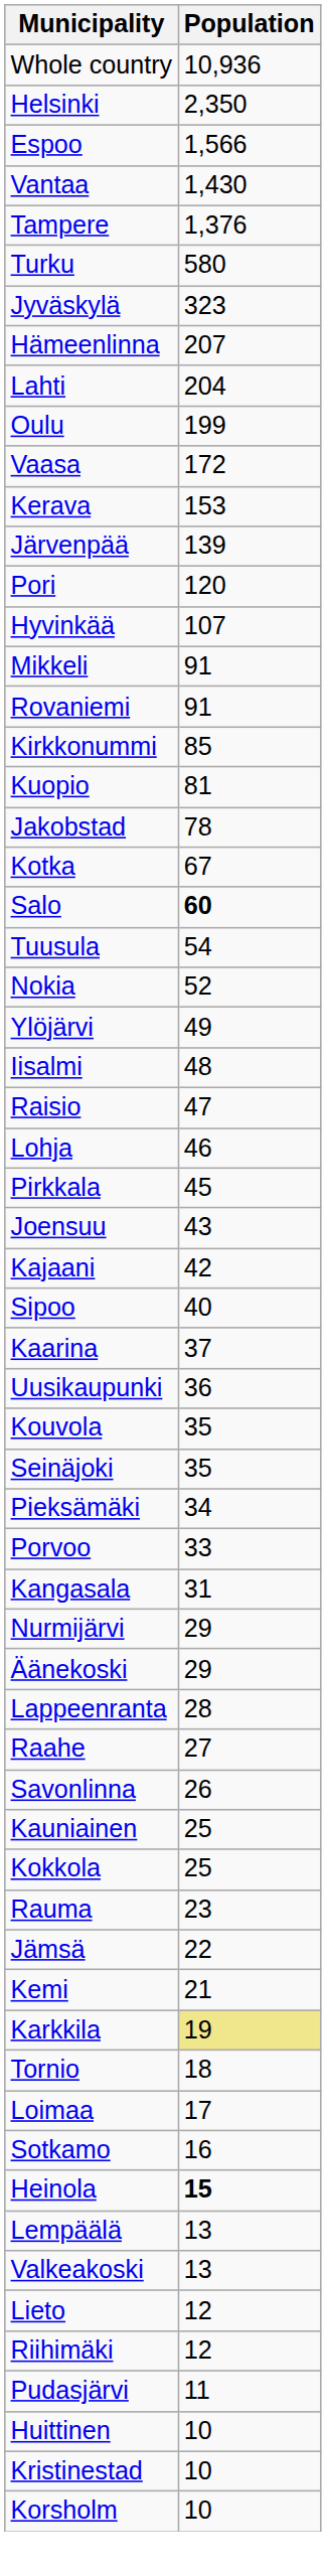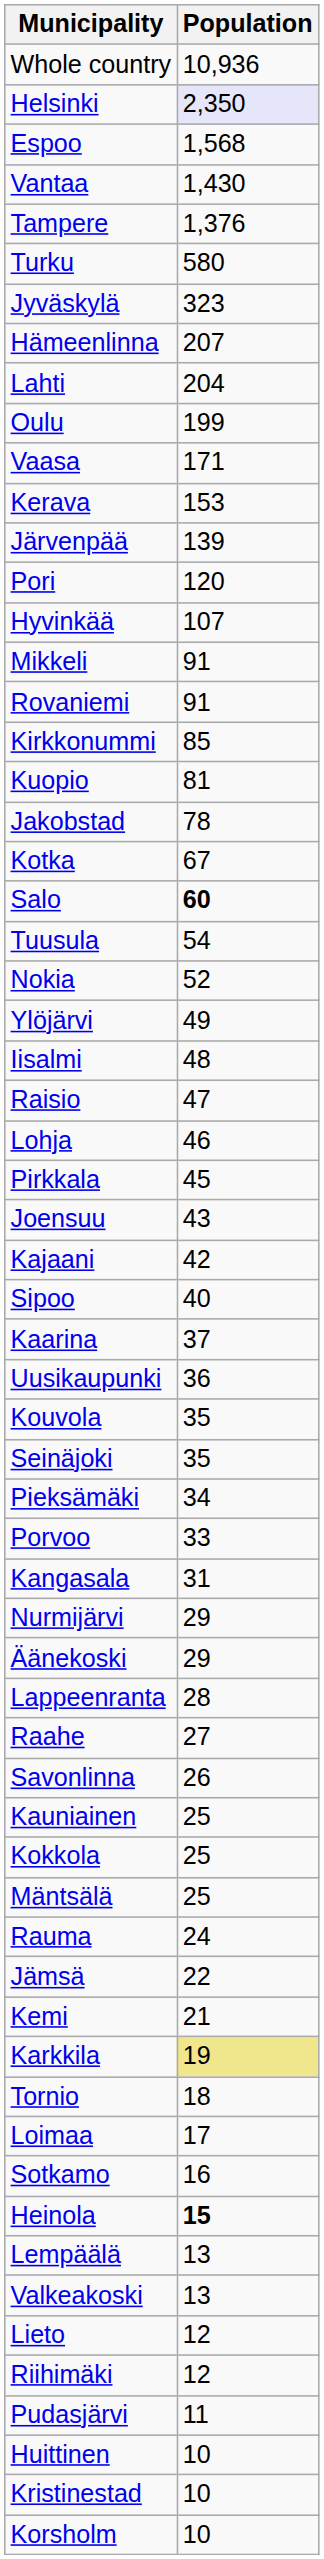Helsinki | Population: no background -> lavender background
Espoo | Population: 1,566 -> 1,568
Vaasa | Population: 172 -> 171
+ row: Mäntsälä | 25
Rauma | Population: 23 -> 24
